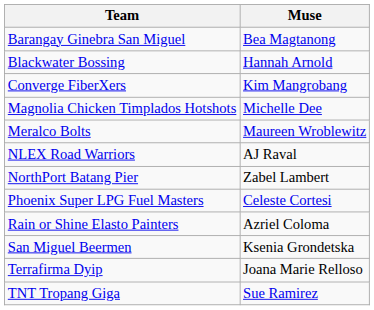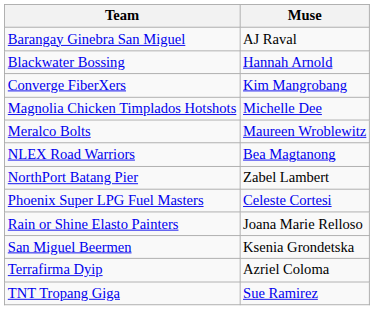Barangay Ginebra San Miguel | Muse: Bea Magtanong -> AJ Raval
NLEX Road Warriors | Muse: AJ Raval -> Bea Magtanong
Rain or Shine Elasto Painters | Muse: Azriel Coloma -> Joana Marie Relloso
Terrafirma Dyip | Muse: Joana Marie Relloso -> Azriel Coloma
